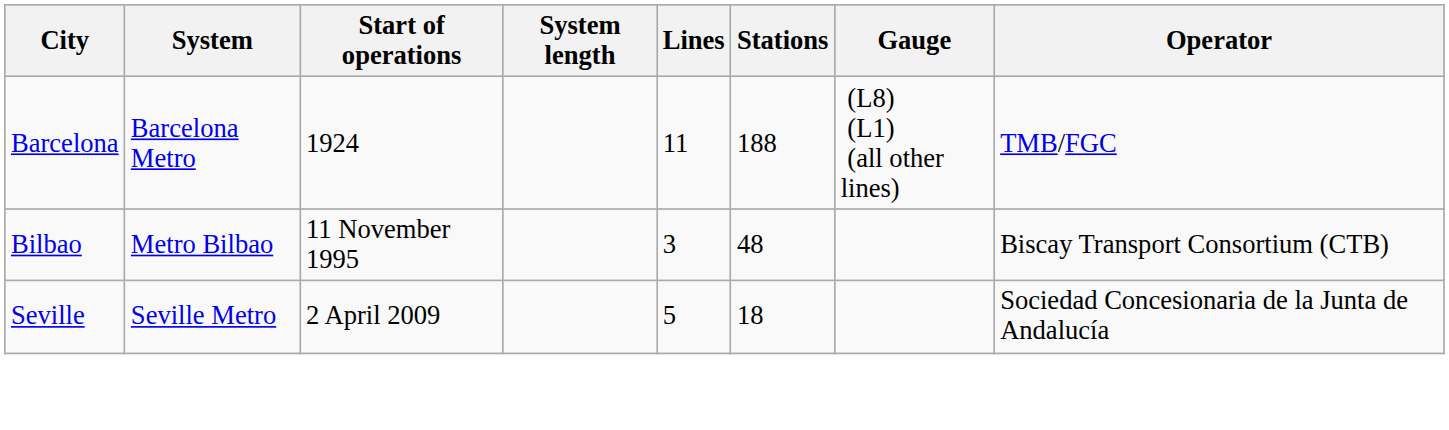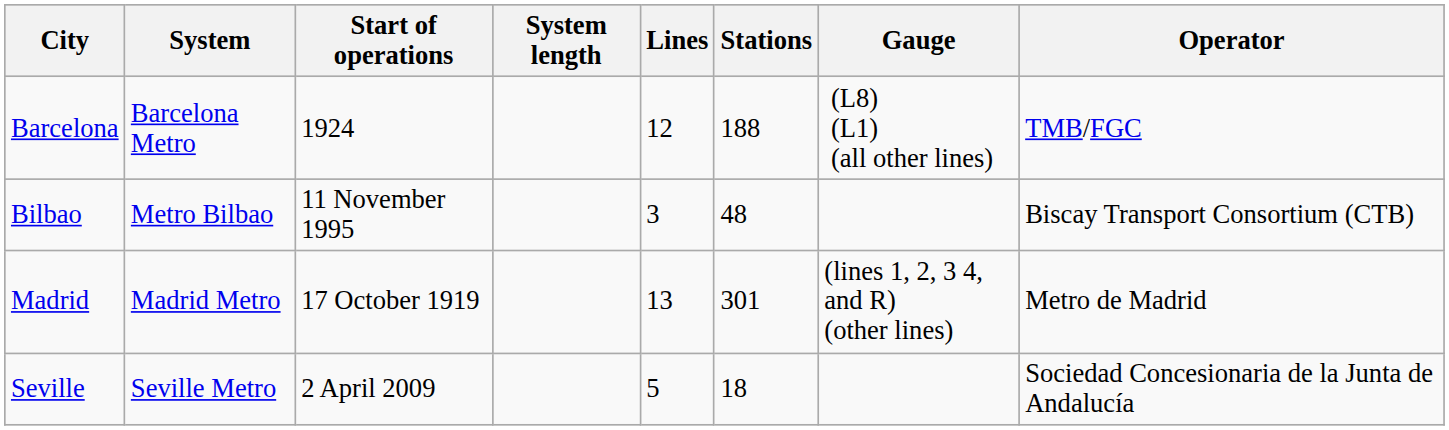Barcelona | Lines: 11 -> 12
+ row: Madrid | Madrid Metro | 17 October 1919 | 13 | 301 | (lines 1, 2, 3 4, and R) (other lines) | Metro de Madrid
